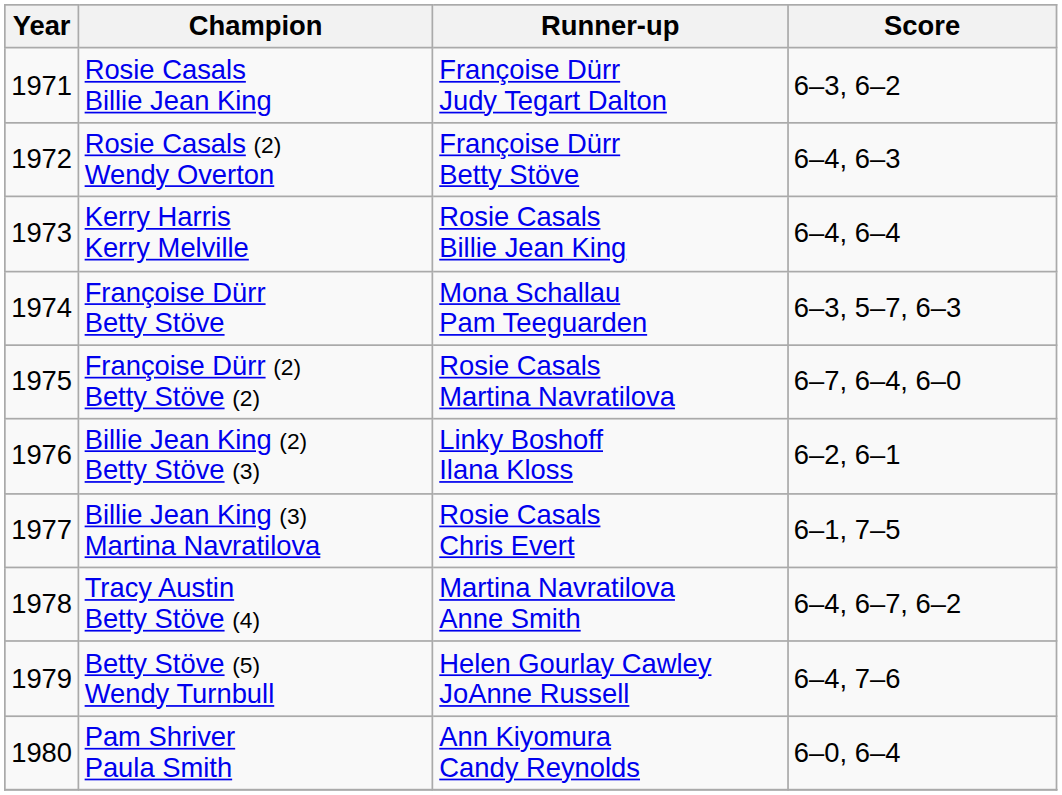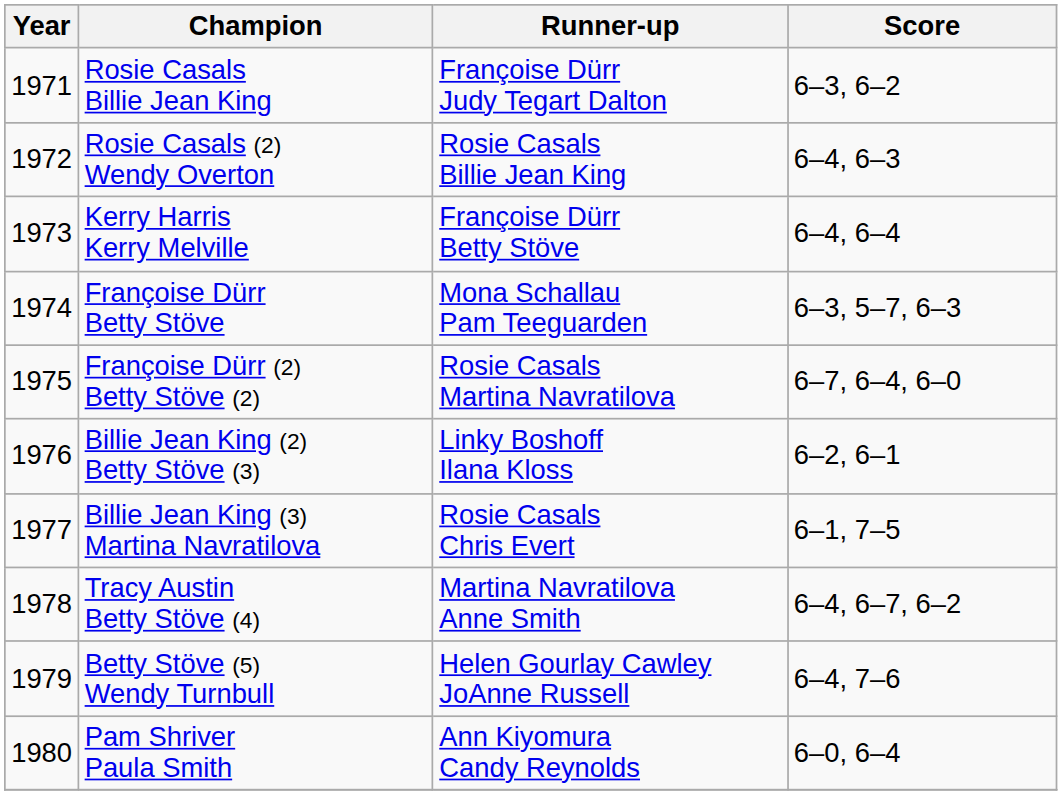Rosie Casals (2) Wendy Overton | Runner-up: Françoise Dürr Betty Stöve -> Rosie Casals Billie Jean King
Kerry Harris Kerry Melville | Runner-up: Rosie Casals Billie Jean King -> Françoise Dürr Betty Stöve
